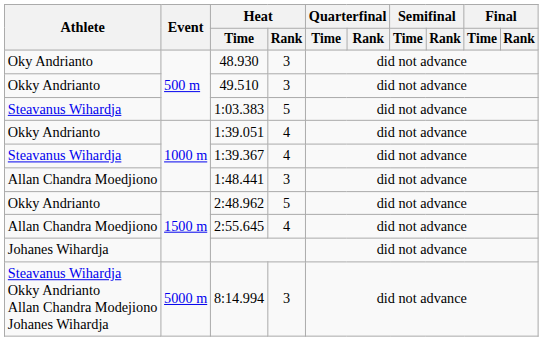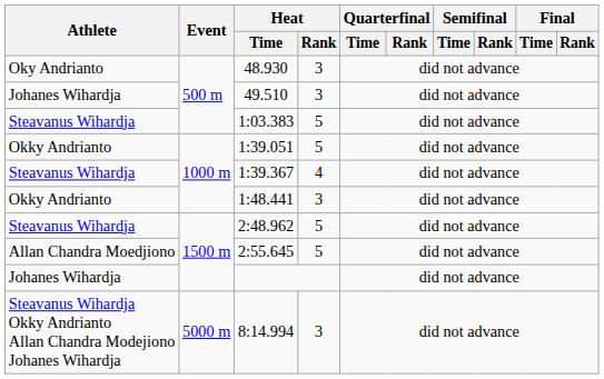49.510 | Athlete: Okky Andrianto -> Johanes Wihardja
1:39.051 | Heat / Rank: 4 -> 5
1:48.441 | Athlete: Allan Chandra Moedjiono -> Okky Andrianto
2:48.962 | Athlete: Okky Andrianto -> Steavanus Wihardja
2:55.645 | Heat / Rank: 4 -> 5
